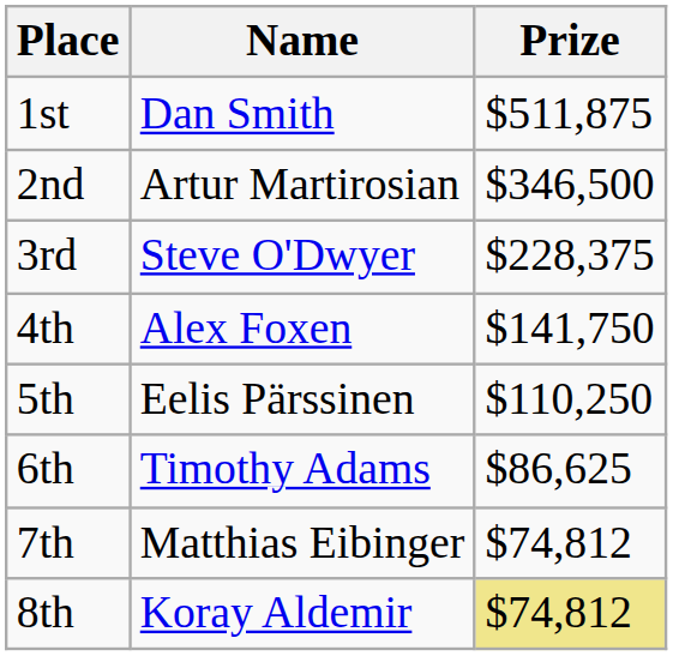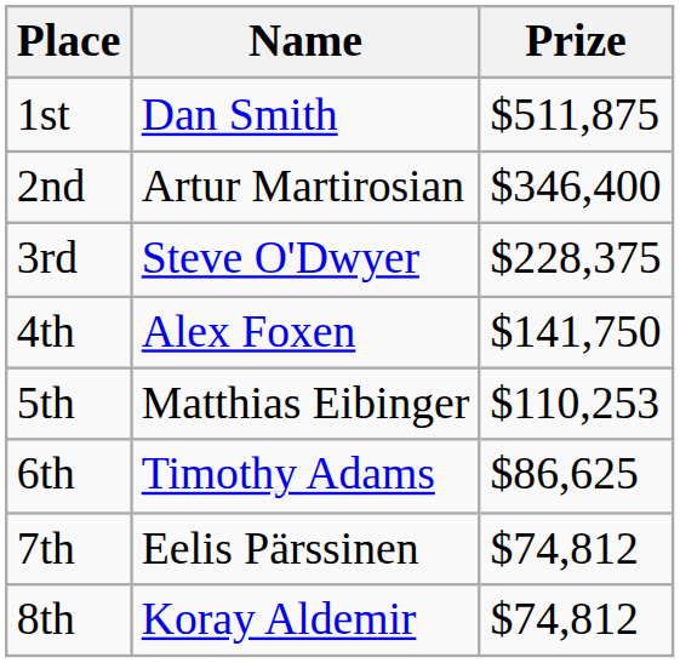2nd | Prize: $346,500 -> $346,400
5th | Name: Eelis Pärssinen -> Matthias Eibinger
5th | Prize: $110,250 -> $110,253
7th | Name: Matthias Eibinger -> Eelis Pärssinen
8th | Prize: khaki background -> no background
